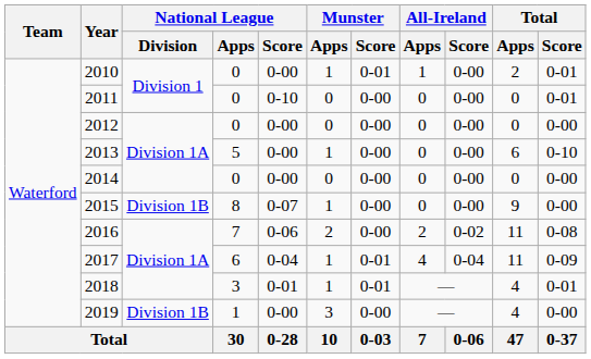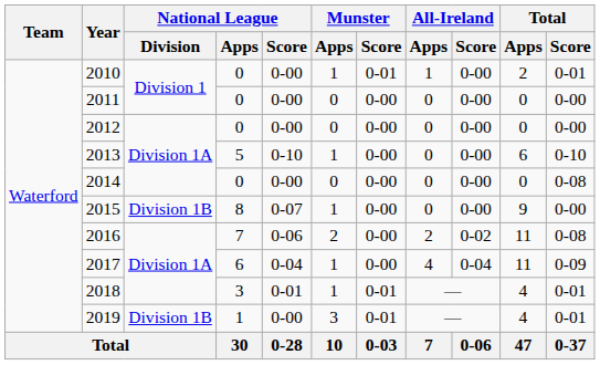2011 | National League / Score: 0-10 -> 0-00
2011 | Total / Score: 0-01 -> 0-00
2013 | National League / Score: 0-00 -> 0-10
2014 | Total / Score: 0-00 -> 0-08
2017 | Munster / Score: 0-01 -> 0-00
2019 | Munster / Score: 0-00 -> 0-01
2019 | Total / Score: 0-00 -> 0-01
